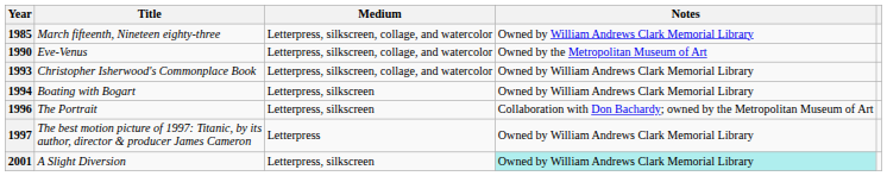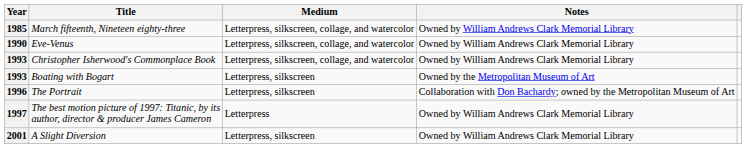Eve-Venus | Notes: Owned by the Metropolitan Museum of Art -> Owned by William Andrews Clark Memorial Library
Boating with Bogart | Year: 1994 -> 1993
Boating with Bogart | Notes: Owned by William Andrews Clark Memorial Library -> Owned by the Metropolitan Museum of Art
A Slight Diversion | Notes: paleturquoise background -> no background
